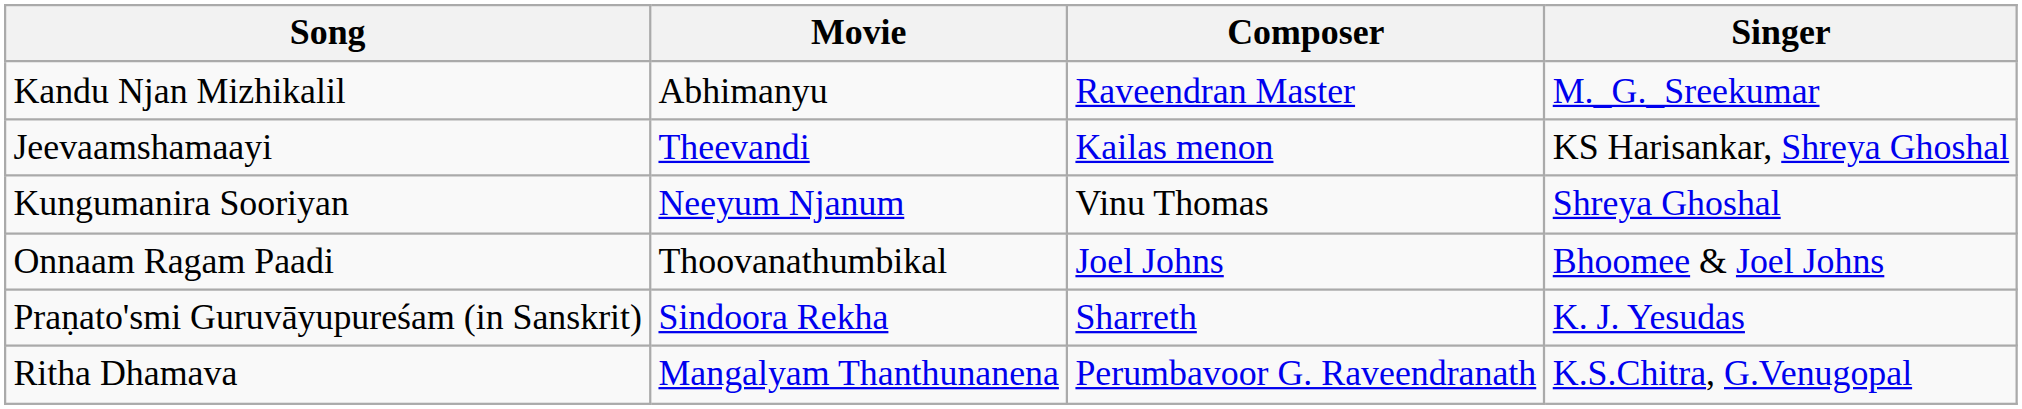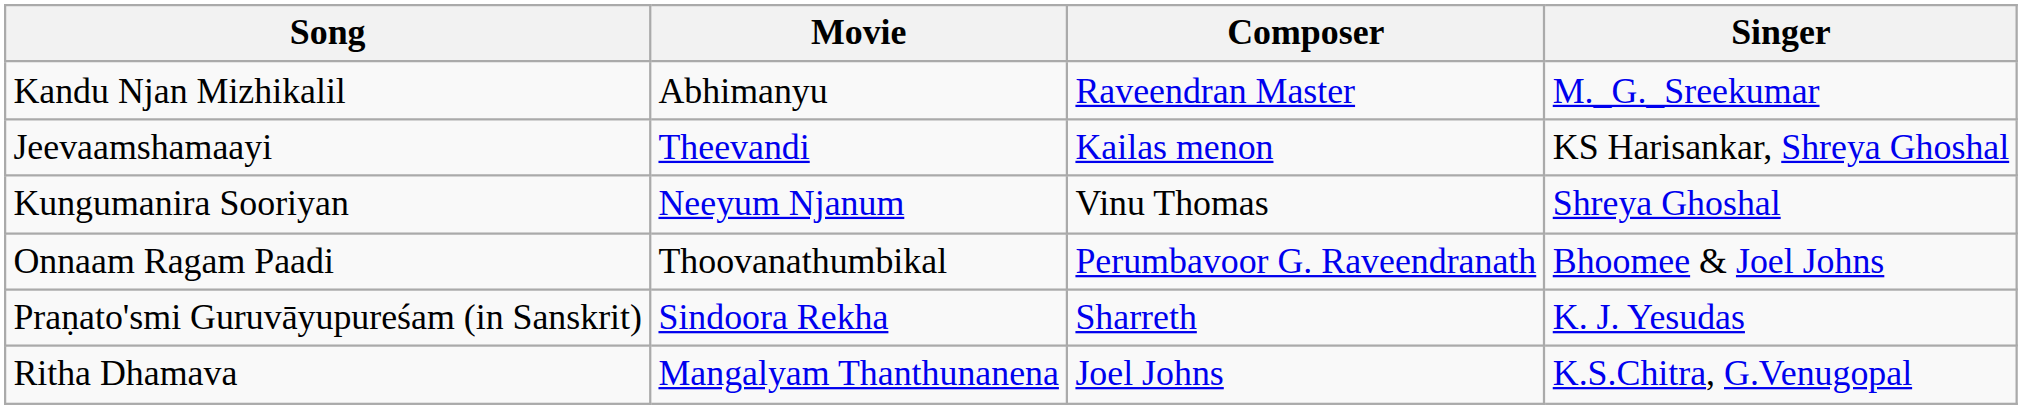Onnaam Ragam Paadi | Composer: Joel Johns -> Perumbavoor G. Raveendranath
Ritha Dhamava | Composer: Perumbavoor G. Raveendranath -> Joel Johns
